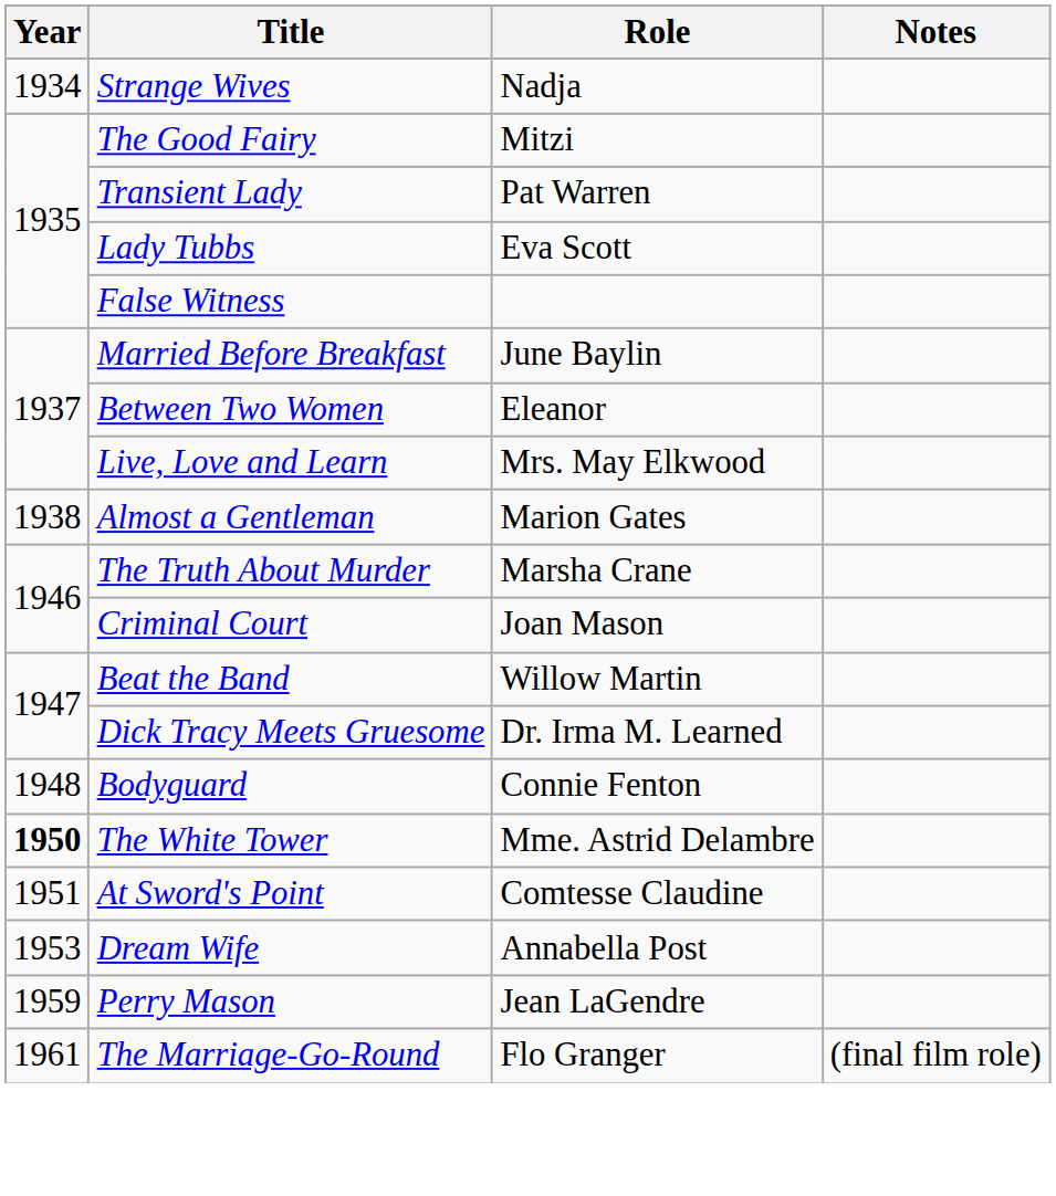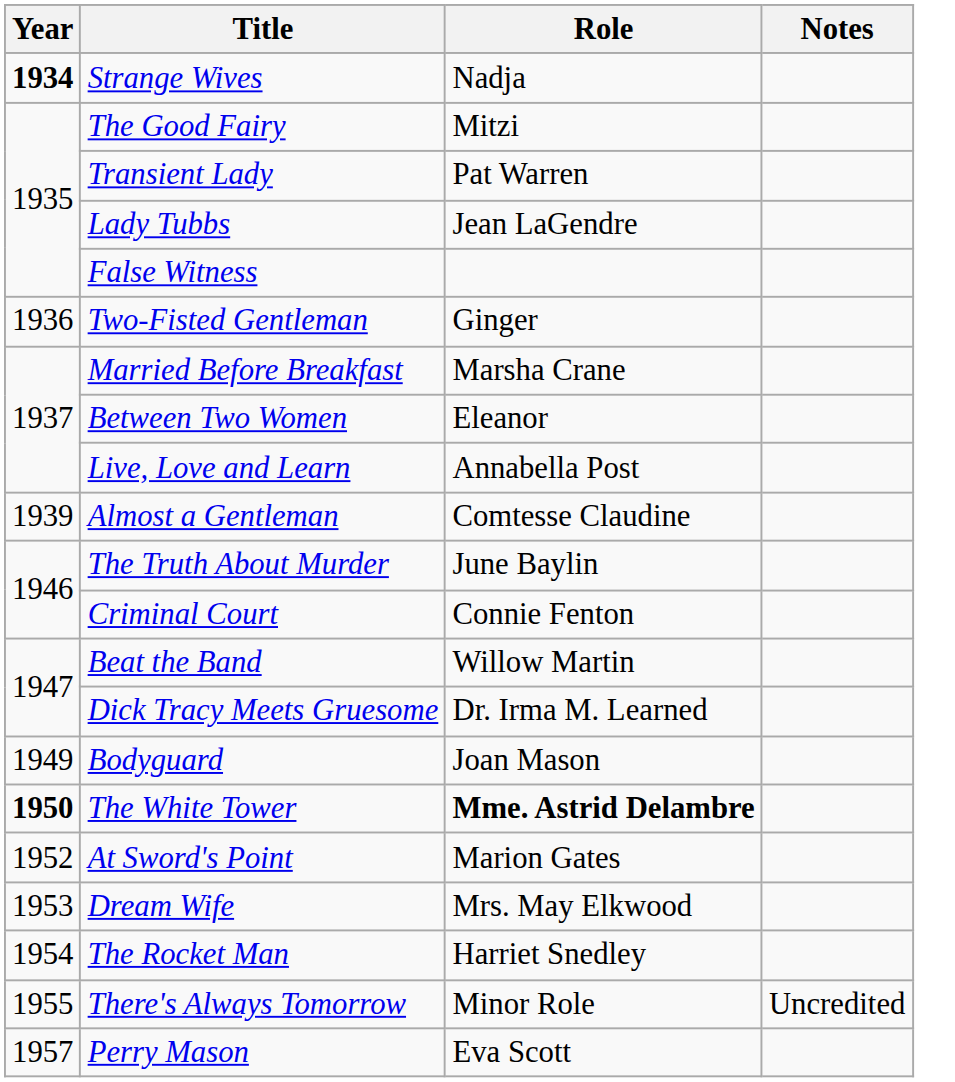Strange Wives | Year: normal -> bold
Lady Tubbs | Role: Eva Scott -> Jean LaGendre
+ row: 1936 | Two-Fisted Gentleman | Ginger
Married Before Breakfast | Role: June Baylin -> Marsha Crane
Live, Love and Learn | Role: Mrs. May Elkwood -> Annabella Post
Almost a Gentleman | Year: 1938 -> 1939
Almost a Gentleman | Role: Marion Gates -> Comtesse Claudine
The Truth About Murder | Role: Marsha Crane -> June Baylin
Criminal Court | Role: Joan Mason -> Connie Fenton
Bodyguard | Year: 1948 -> 1949
Bodyguard | Role: Connie Fenton -> Joan Mason
The White Tower | Role: normal -> bold
At Sword's Point | Year: 1951 -> 1952
At Sword's Point | Role: Comtesse Claudine -> Marion Gates
Dream Wife | Role: Annabella Post -> Mrs. May Elkwood
+ row: 1954 | The Rocket Man | Harriet Snedley
+ row: 1955 | There's Always Tomorrow | Minor Role | Uncredited
Perry Mason | Year: 1959 -> 1957
Perry Mason | Role: Jean LaGendre -> Eva Scott
- row: 1961 | The Marriage-Go-Round | Flo Granger | (final film role)
